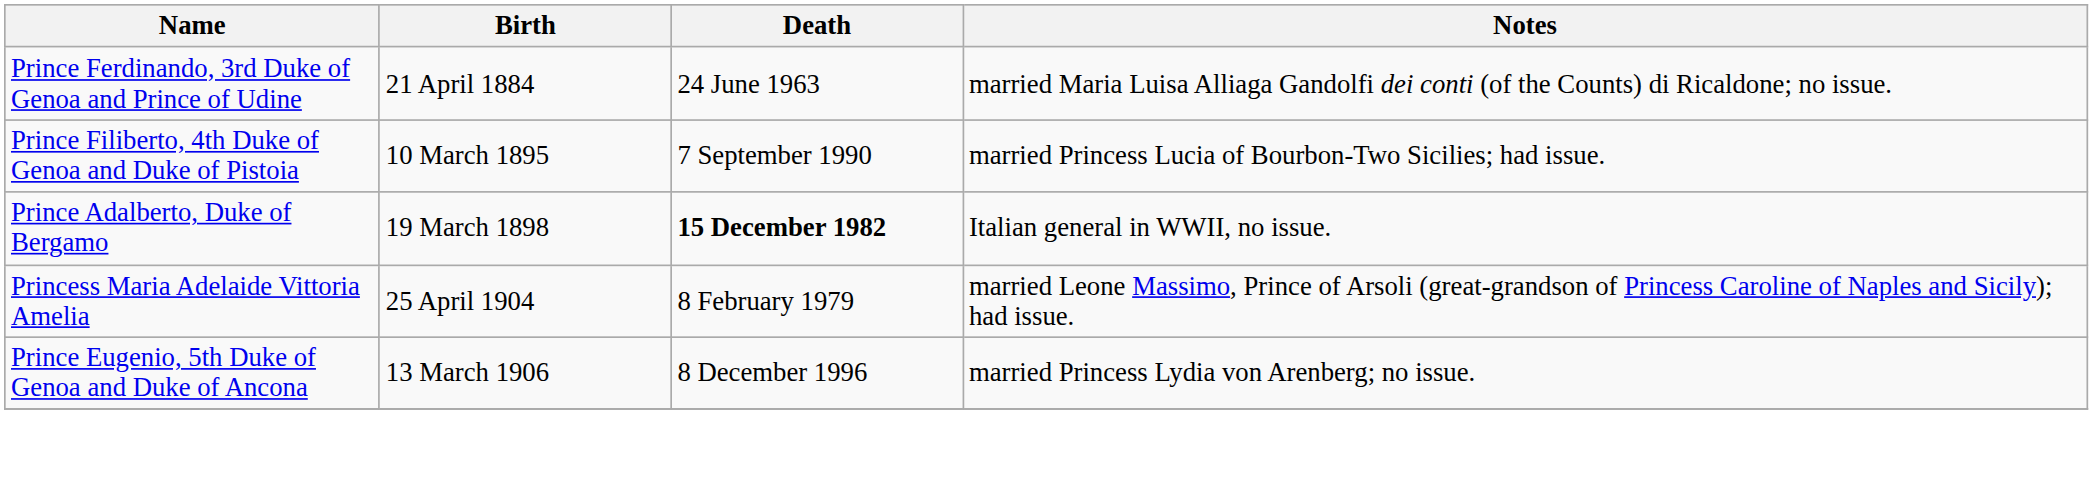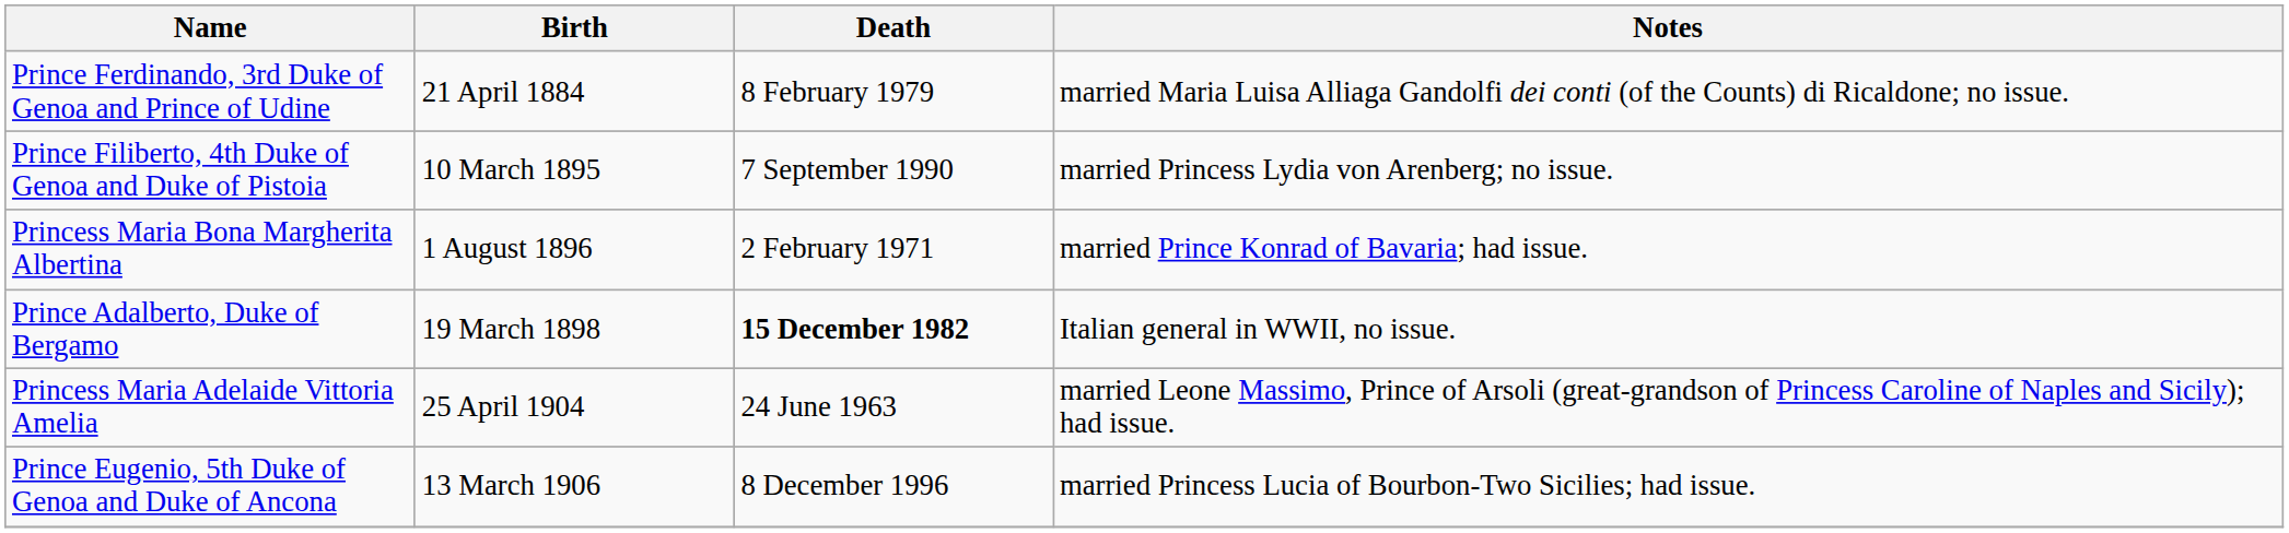Prince Ferdinando, 3rd Duke of Genoa and Prince of Udine | Death: 24 June 1963 -> 8 February 1979
Prince Filiberto, 4th Duke of Genoa and Duke of Pistoia | Notes: married Princess Lucia of Bourbon-Two Sicilies; had issue. -> married Princess Lydia von Arenberg; no issue.
+ row: Princess Maria Bona Margherita Albertina | 1 August 1896 | 2 February 1971 | married Prince Konrad of Bavaria; had issue.
Princess Maria Adelaide Vittoria Amelia | Death: 8 February 1979 -> 24 June 1963
Prince Eugenio, 5th Duke of Genoa and Duke of Ancona | Notes: married Princess Lydia von Arenberg; no issue. -> married Princess Lucia of Bourbon-Two Sicilies; had issue.
